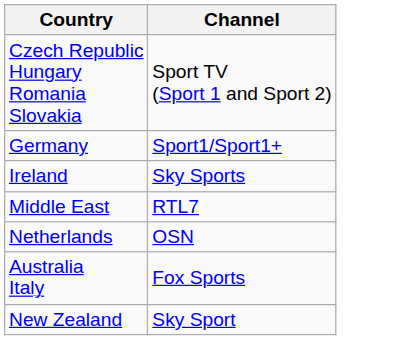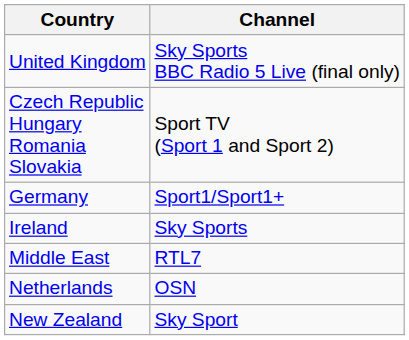+ row: United Kingdom | Sky Sports BBC Radio 5 Live (final only)
- row: Australia Italy | Fox Sports
